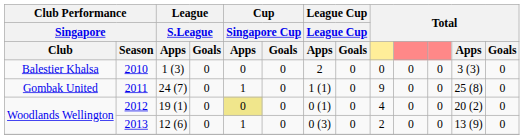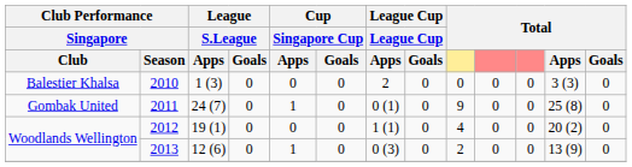2011 | League Cup / Apps: 1 (1) -> 0 (1)
2012 | Cup / Singapore Cup / Apps: khaki background -> no background
2012 | League Cup / Apps: 0 (1) -> 1 (1)
